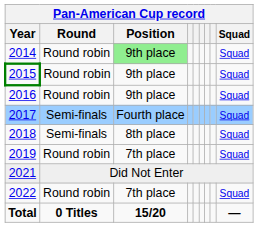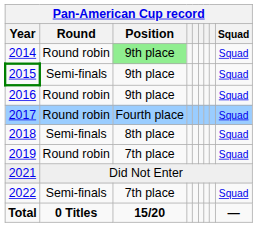2015 | Round: Round robin -> Semi-finals
2017 | Round: Semi-finals -> Round robin
2022 | Round: Round robin -> Semi-finals
